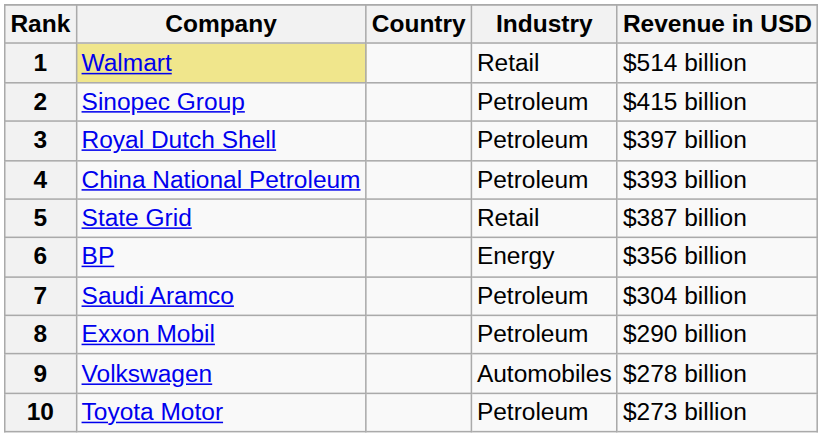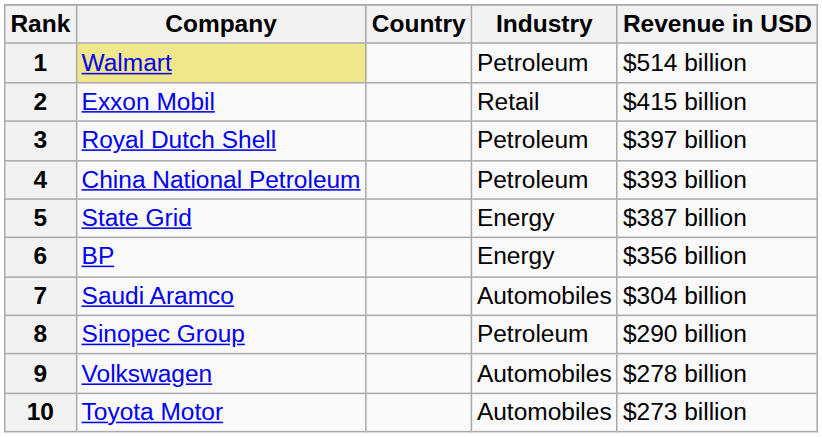1 | Industry: Retail -> Petroleum
2 | Company: Sinopec Group -> Exxon Mobil
2 | Industry: Petroleum -> Retail
5 | Industry: Retail -> Energy
7 | Industry: Petroleum -> Automobiles
8 | Company: Exxon Mobil -> Sinopec Group
10 | Industry: Petroleum -> Automobiles
